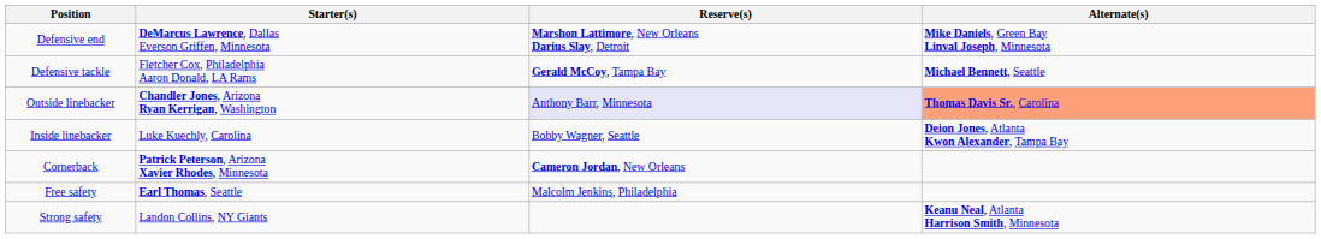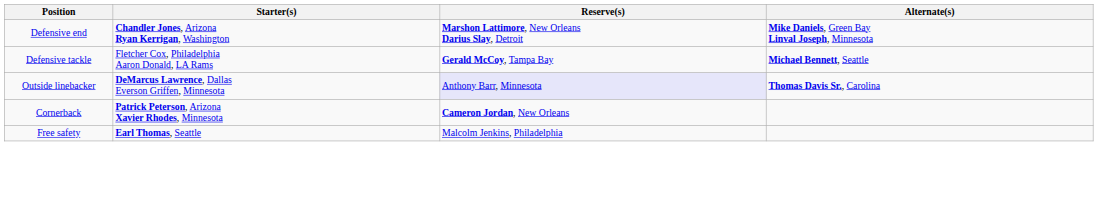Defensive end | Starter(s): DeMarcus Lawrence, Dallas Everson Griffen, Minnesota -> Chandler Jones, Arizona Ryan Kerrigan, Washington
Outside linebacker | Starter(s): Chandler Jones, Arizona Ryan Kerrigan, Washington -> DeMarcus Lawrence, Dallas Everson Griffen, Minnesota
Outside linebacker | Alternate(s): lightsalmon background -> no background
- row: Inside linebacker | Luke Kuechly, Carolina | Bobby Wagner, Seattle | Deion Jones, Atlanta Kwon Alexander, Tampa Bay
- row: Strong safety | Landon Collins, NY Giants | Keanu Neal, Atlanta Harrison Smith, Minnesota
